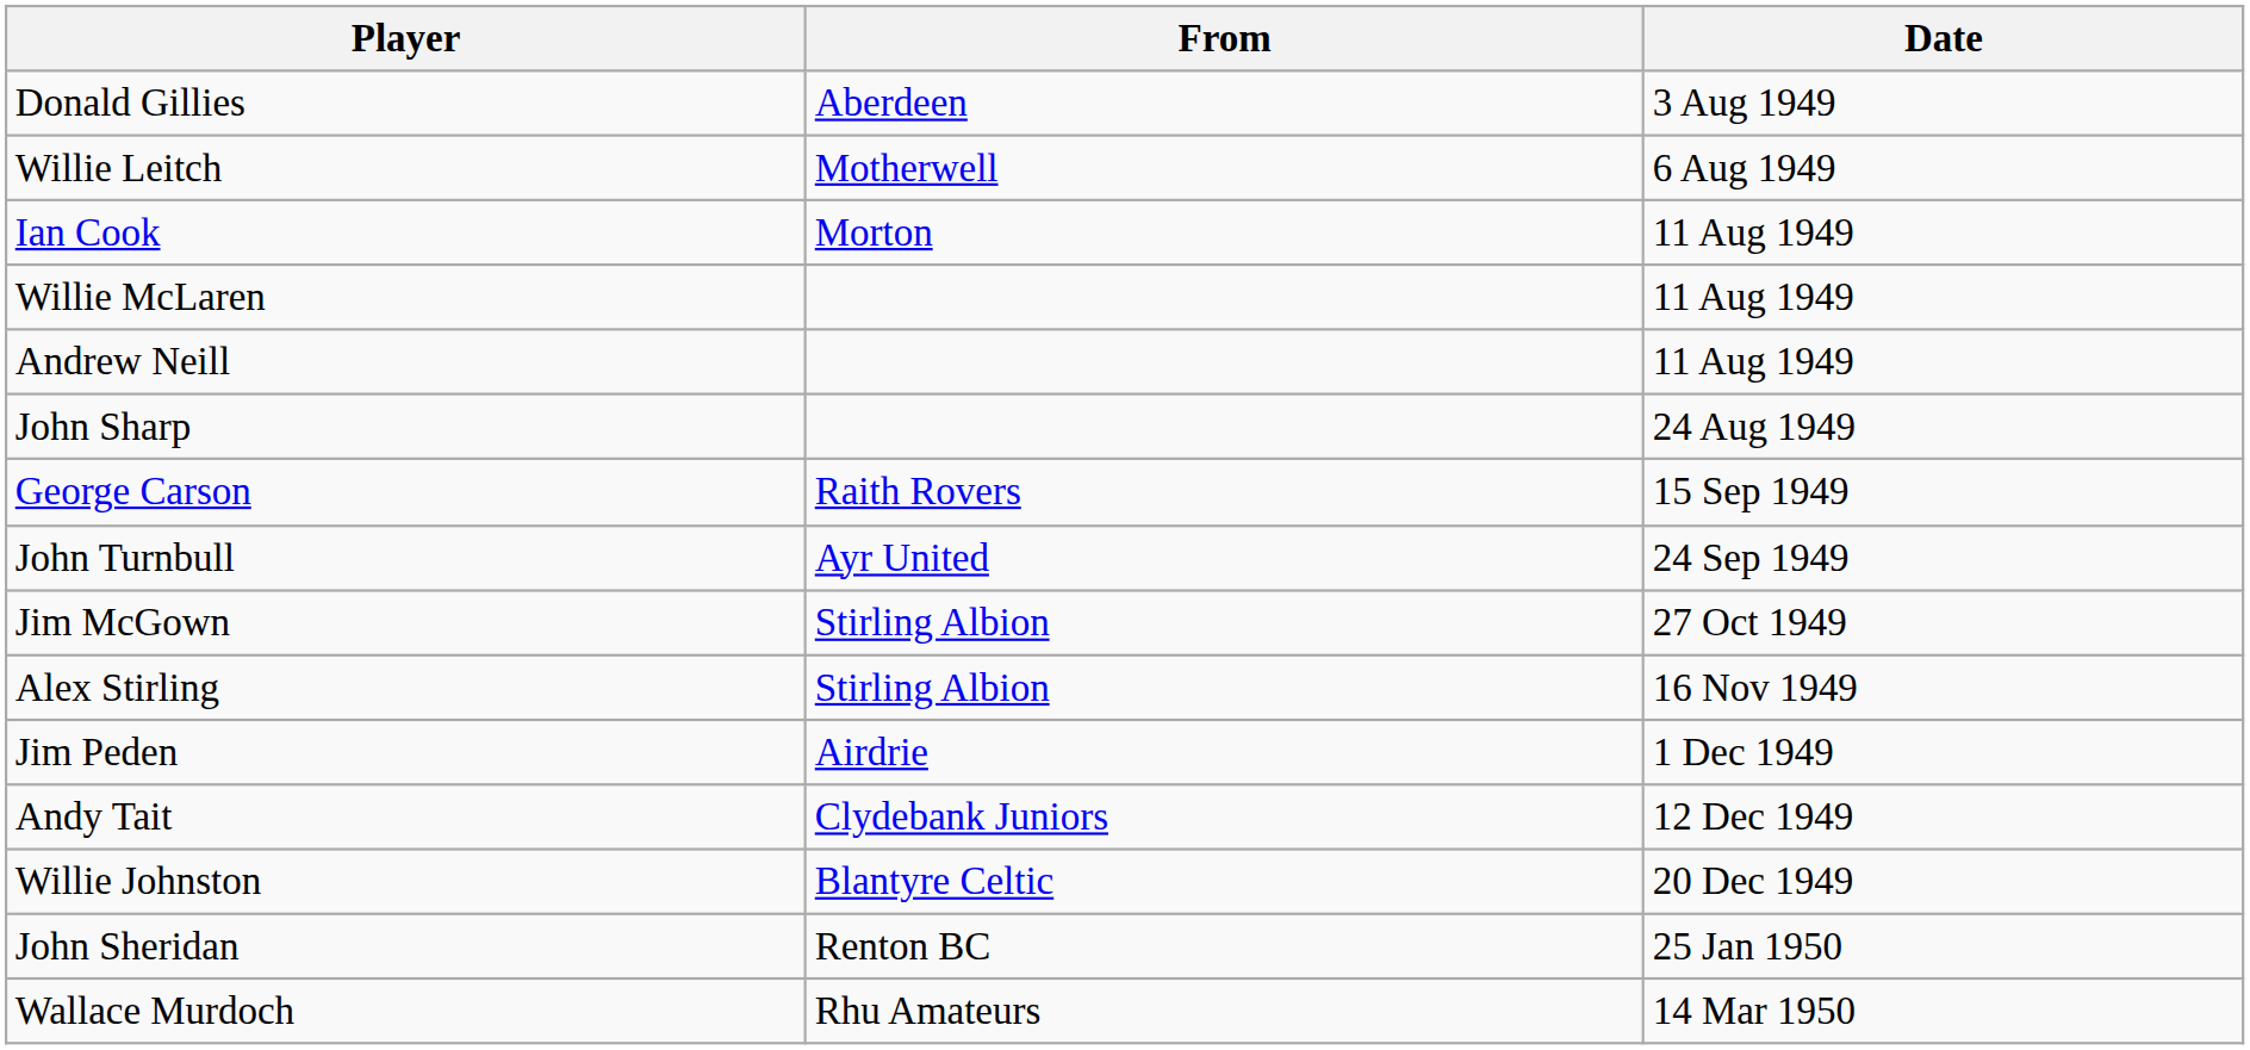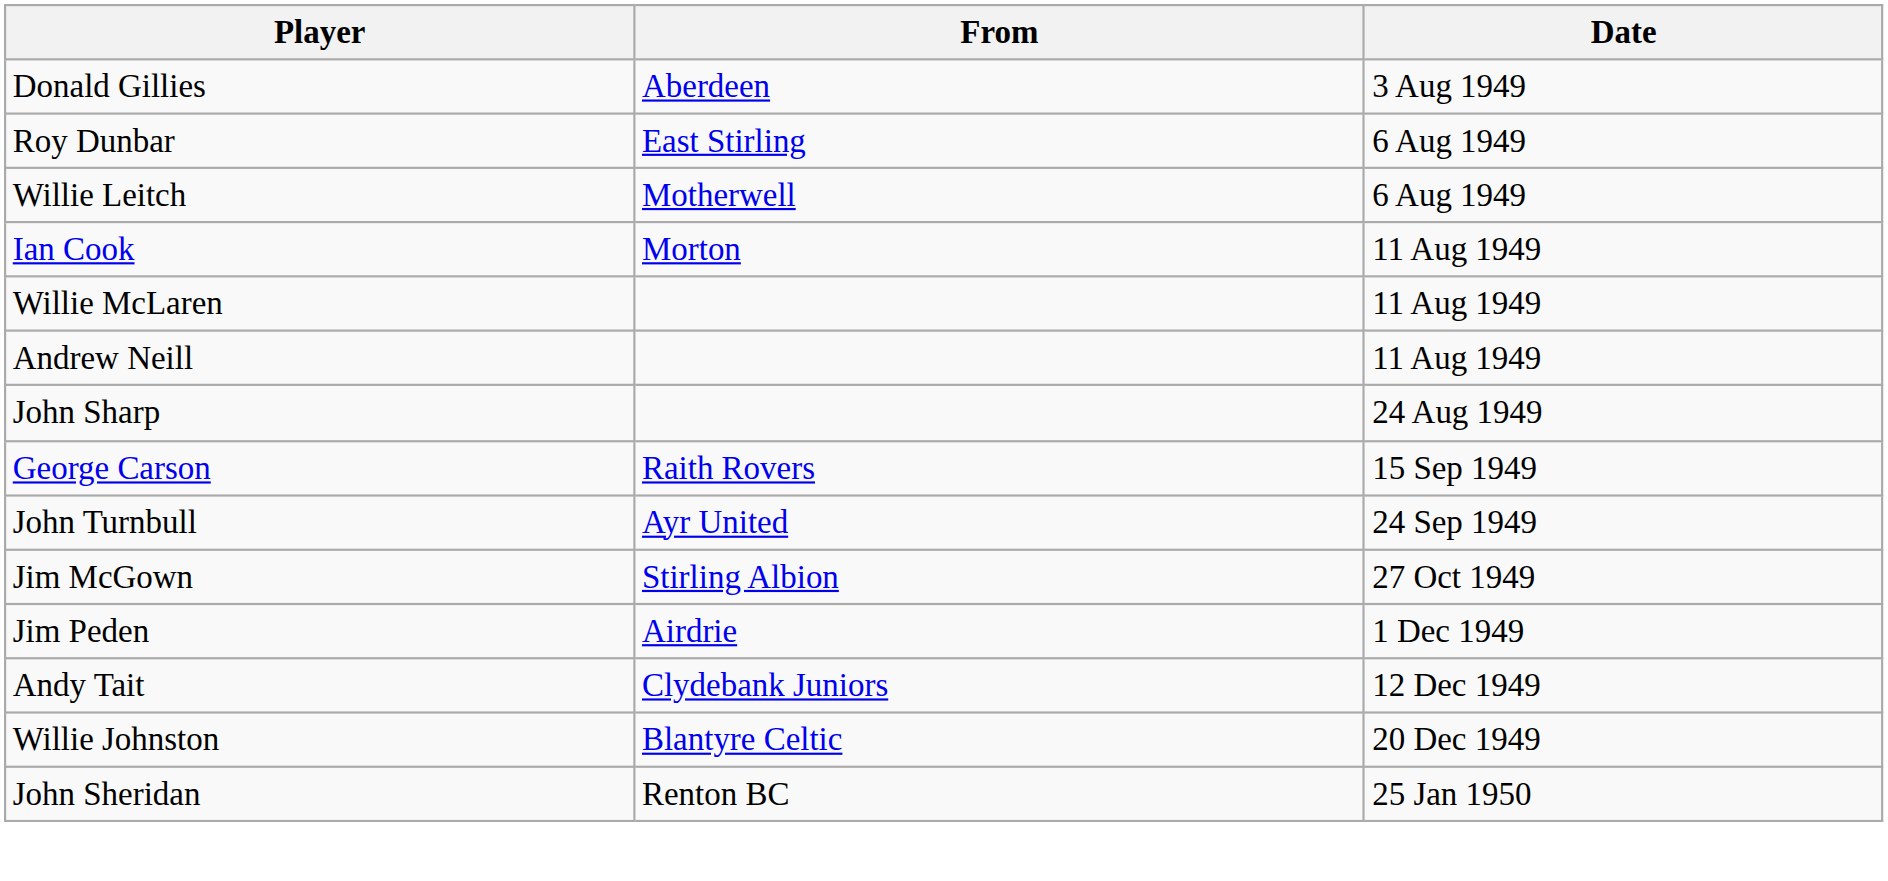+ row: Roy Dunbar | East Stirling | 6 Aug 1949
- row: Alex Stirling | Stirling Albion | 16 Nov 1949
- row: Wallace Murdoch | Rhu Amateurs | 14 Mar 1950
